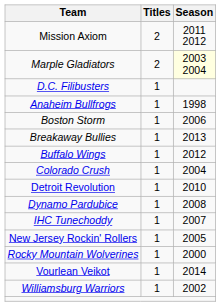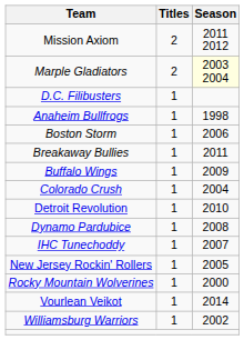Breakaway Bullies | Season: 2013 -> 2011
Buffalo Wings | Season: 2012 -> 2009
